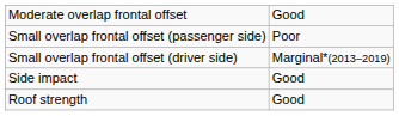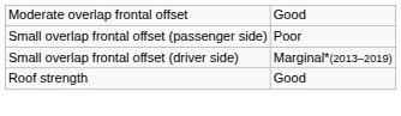- row: Side impact | Good
